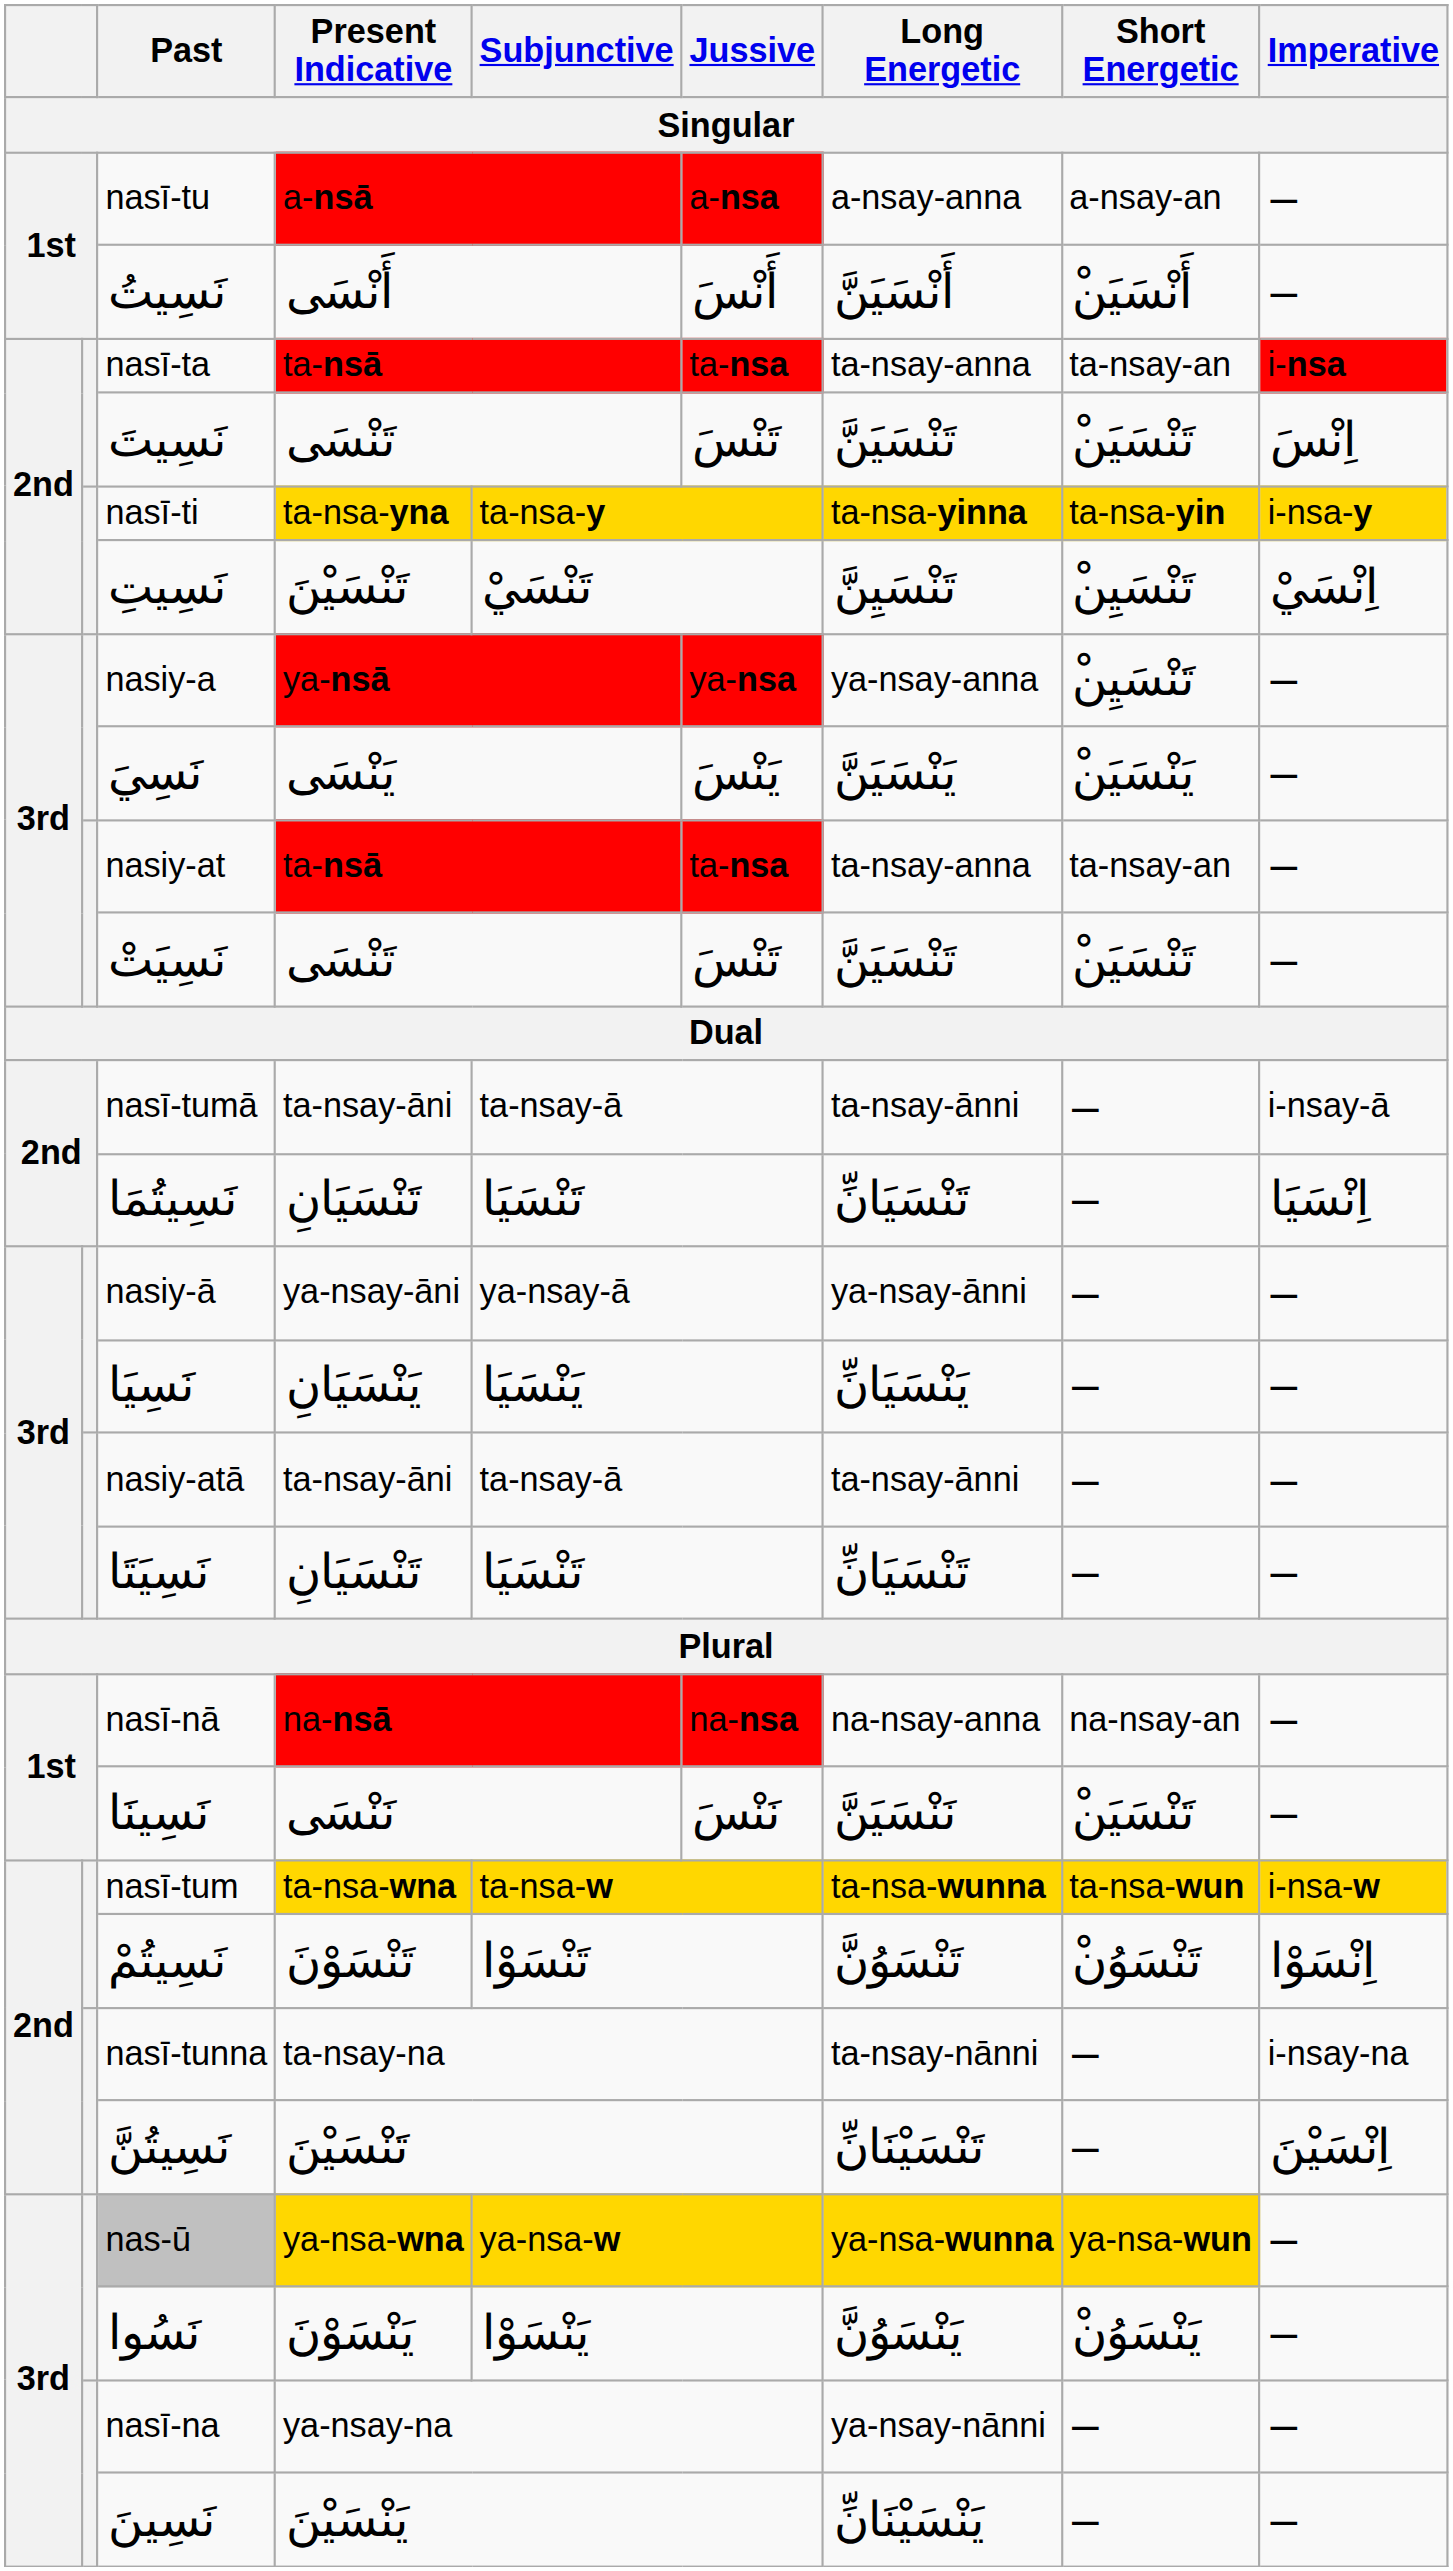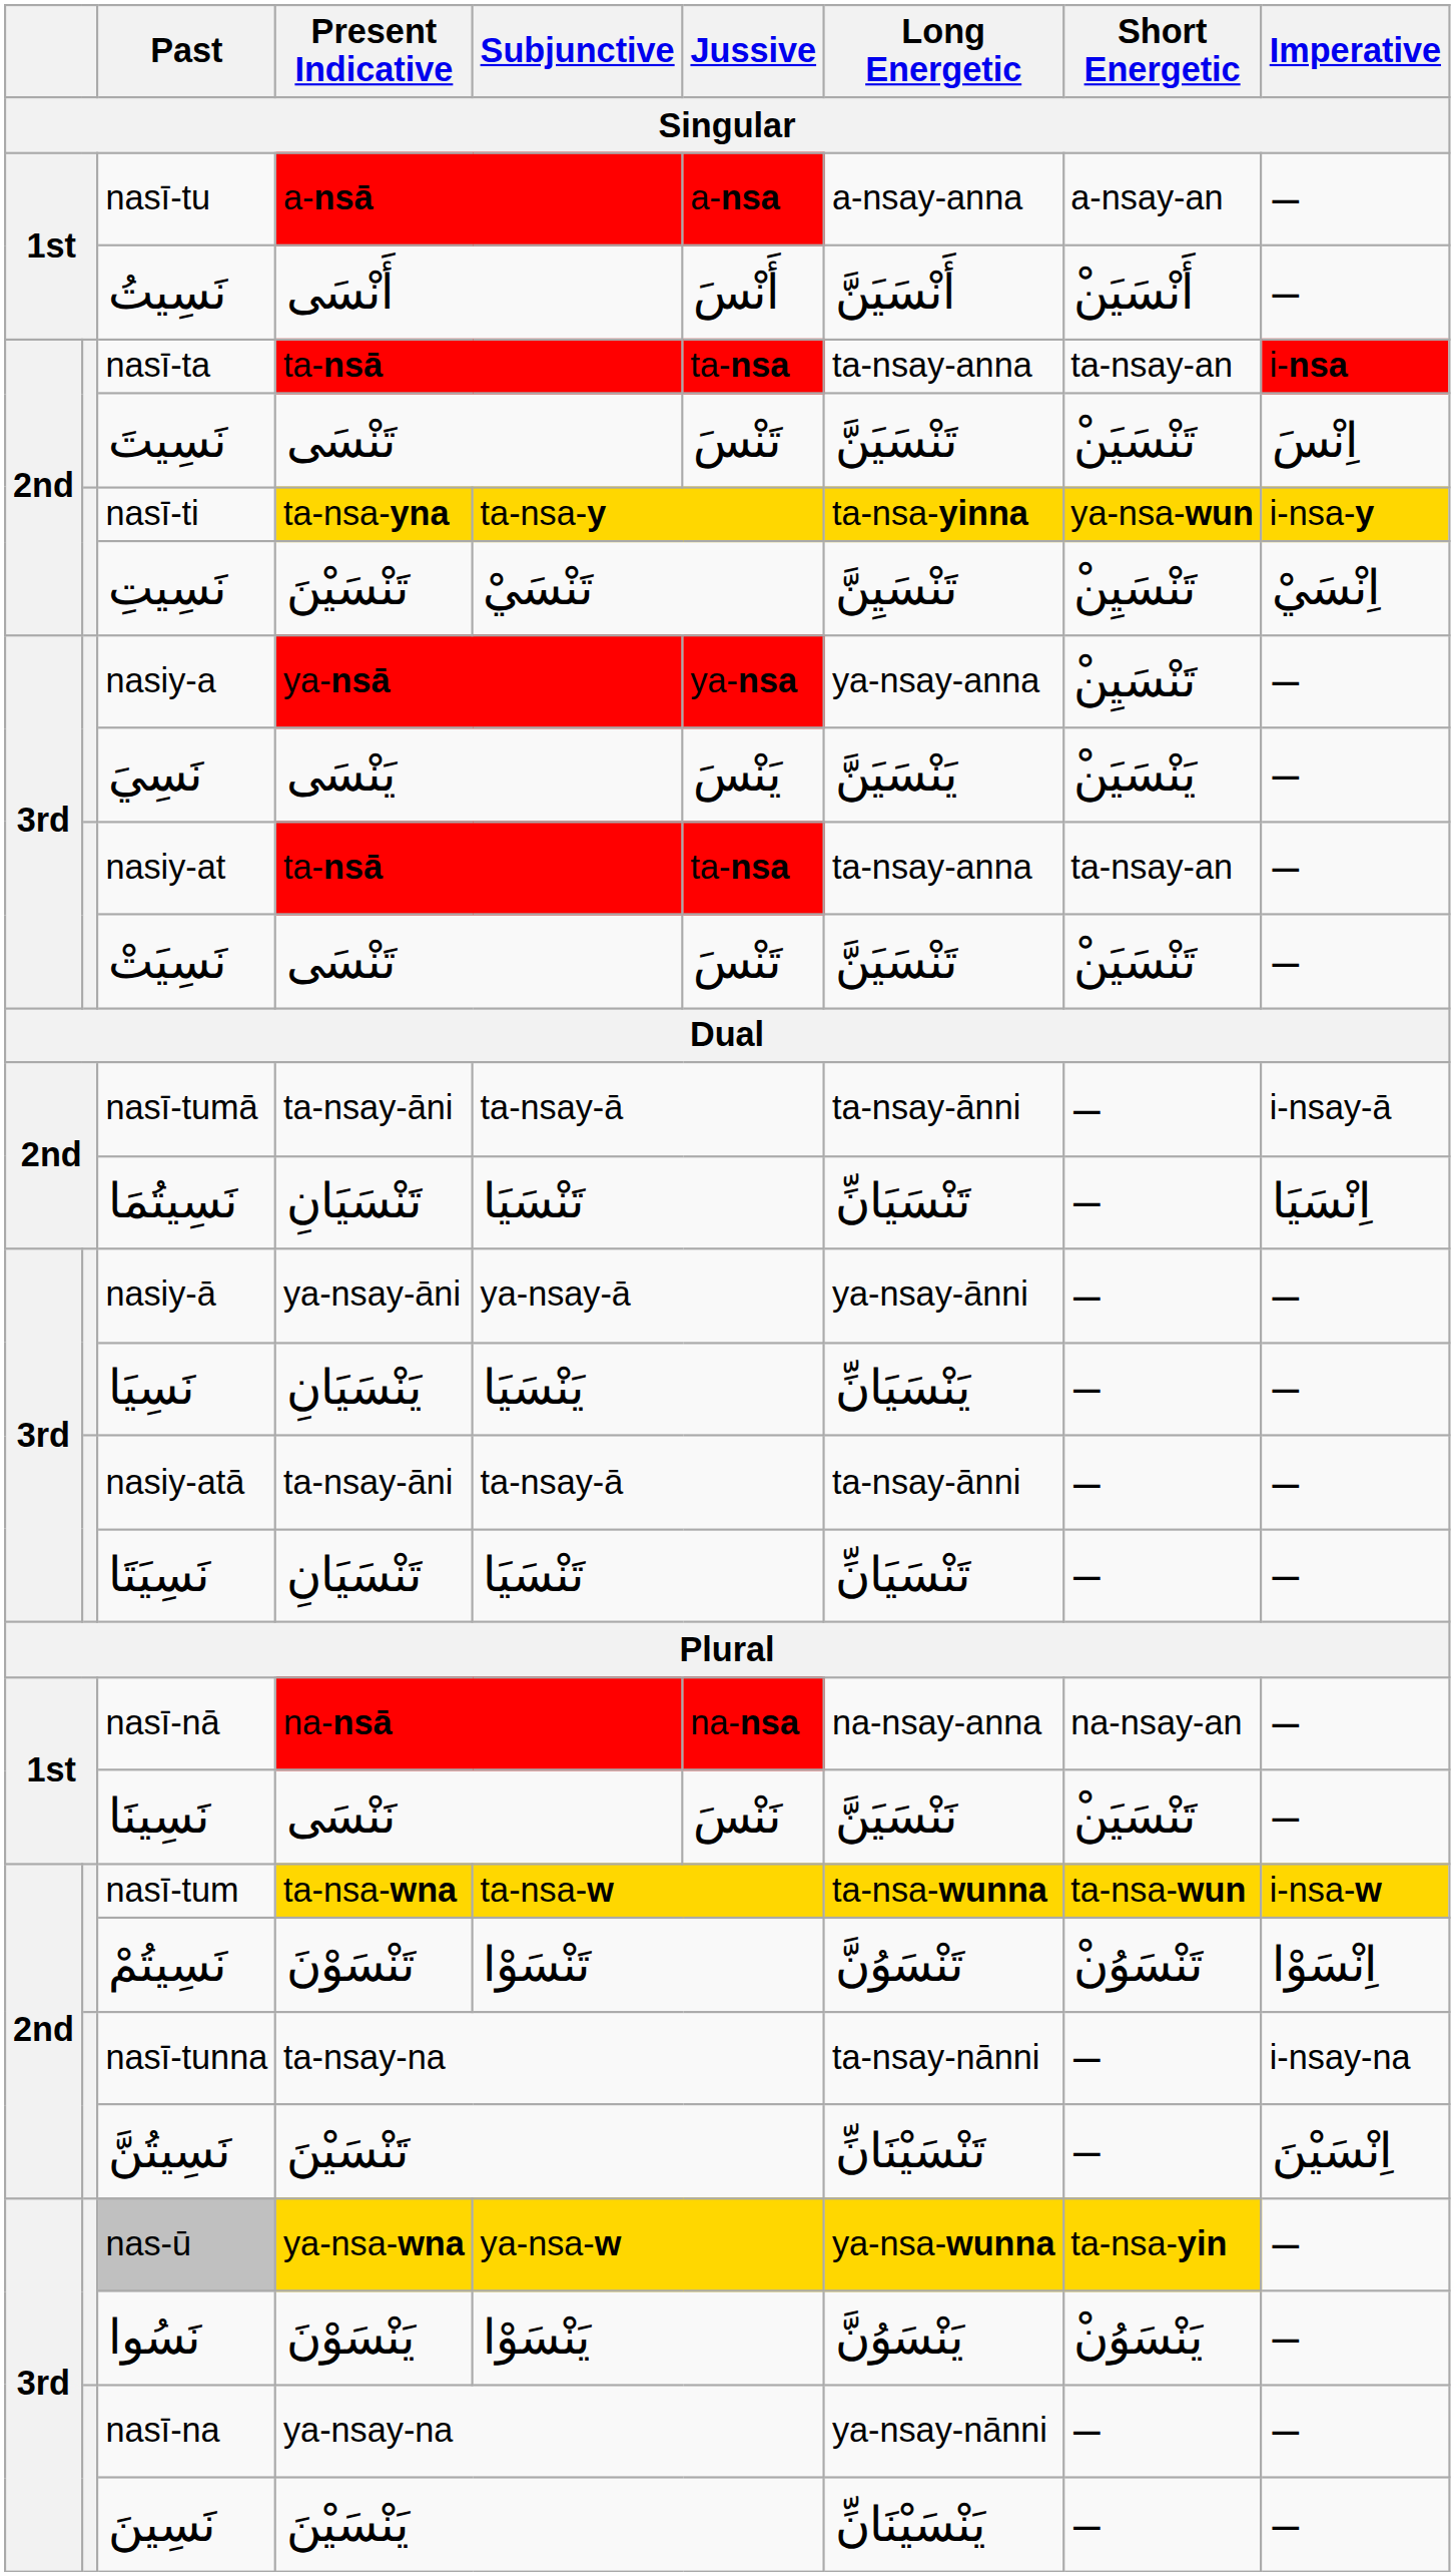nasī-ti | Short Energetic: ta-nsa-yin -> ya-nsa-wun
nas-ū | Short Energetic: ya-nsa-wun -> ta-nsa-yin
